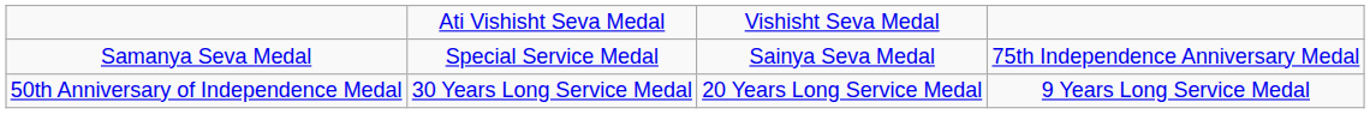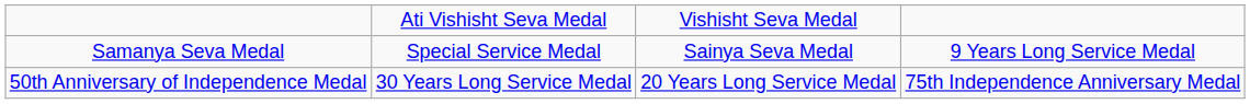Samanya Seva Medal | column 4: 75th Independence Anniversary Medal -> 9 Years Long Service Medal
50th Anniversary of Independence Medal | column 4: 9 Years Long Service Medal -> 75th Independence Anniversary Medal
